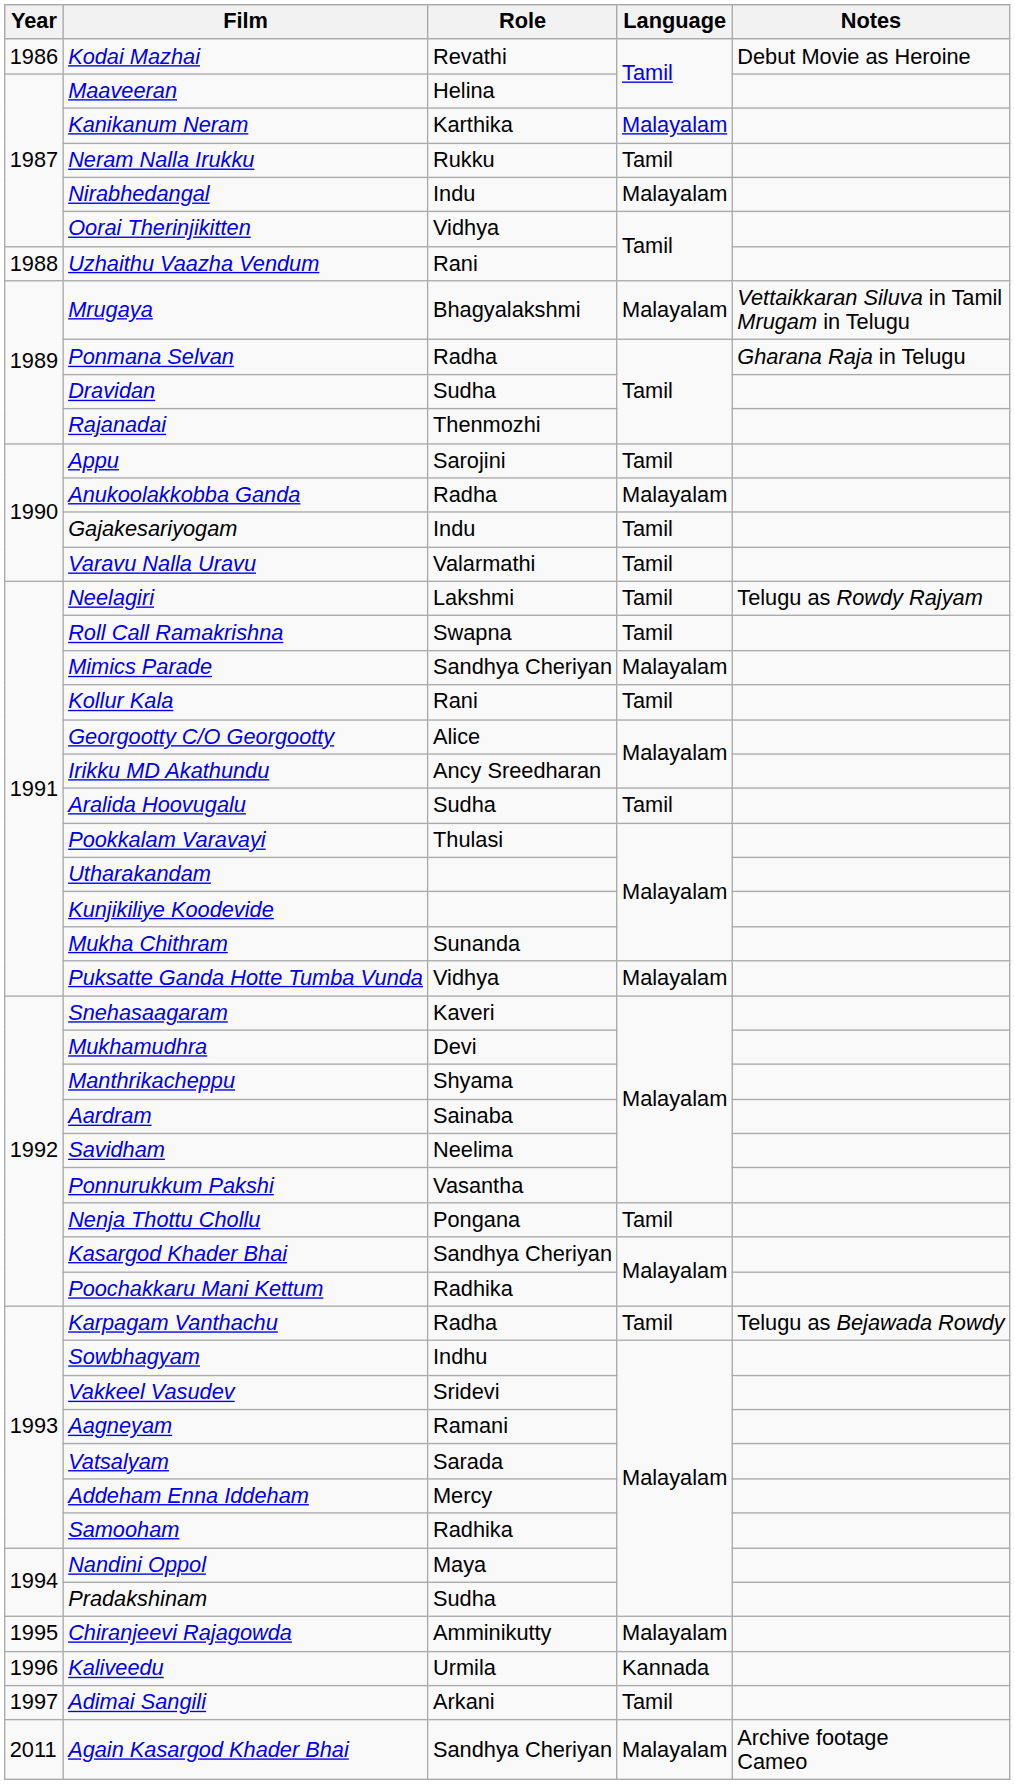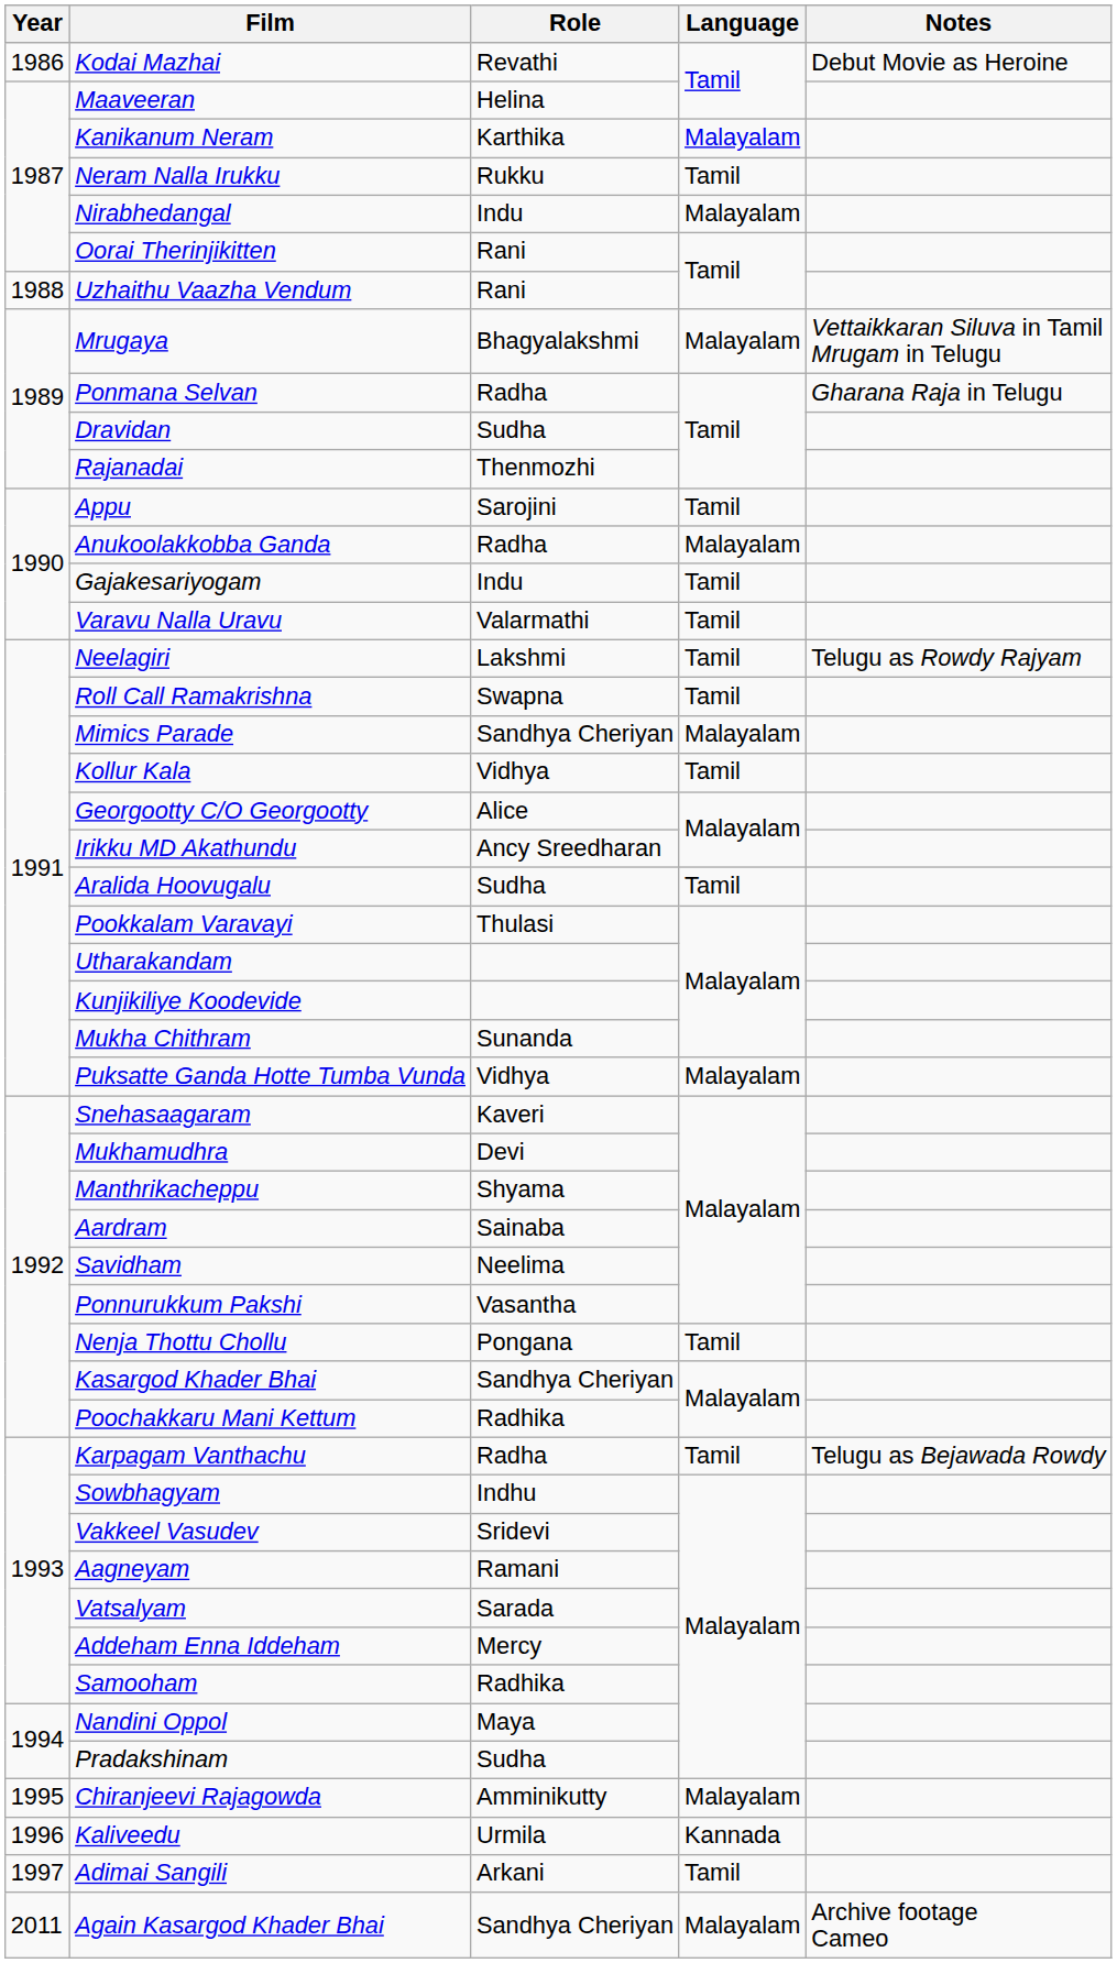Oorai Therinjikitten | Role: Vidhya -> Rani
Kollur Kala | Role: Rani -> Vidhya
